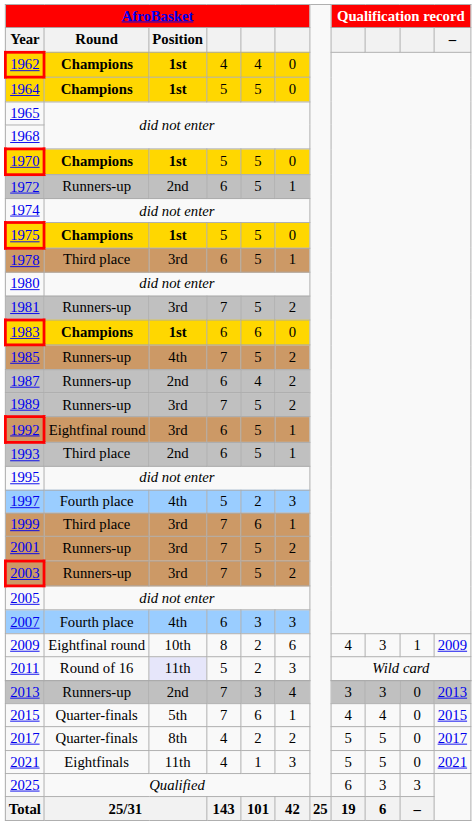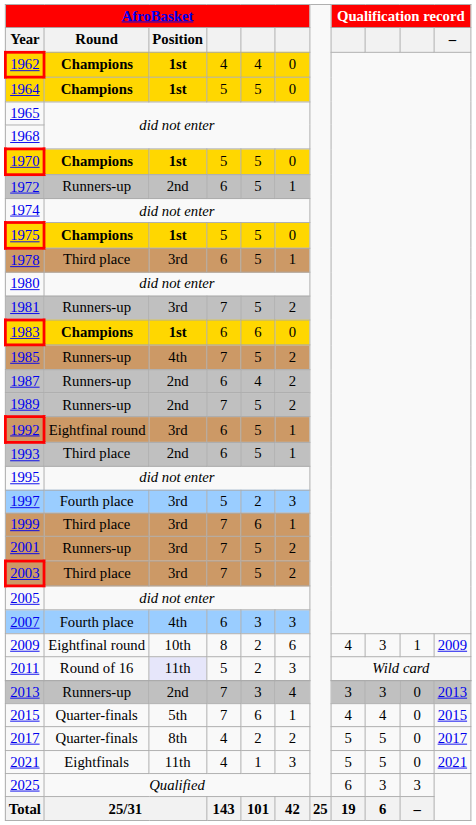1989 | AfroBasket / Position: 3rd -> 2nd
1997 | AfroBasket / Position: 4th -> 3rd
2003 | AfroBasket / Round: Runners-up -> Third place
